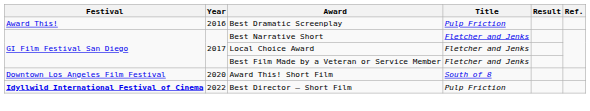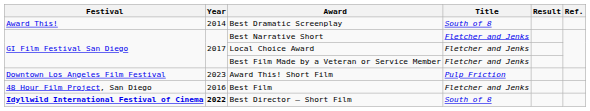Best Dramatic Screenplay | Year: 2016 -> 2014
Best Dramatic Screenplay | Title: Pulp Friction -> South of 8
Award This! Short Film | Year: 2020 -> 2023
Award This! Short Film | Title: South of 8 -> Pulp Friction
+ row: 48 Hour Film Project, San Diego | 2016 | Best Film | Fletcher and Jenks
Best Director – Short Film | Year: normal -> bold
Best Director – Short Film | Title: Pulp Friction -> South of 8
